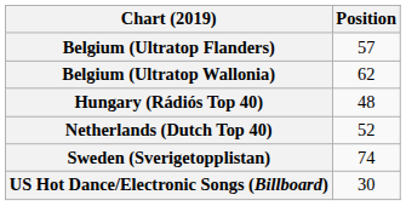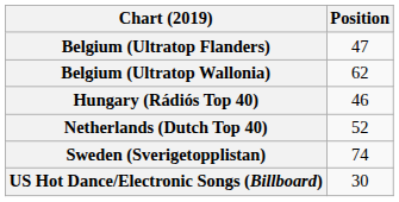Belgium (Ultratop Flanders) | Position: 57 -> 47
Hungary (Rádiós Top 40) | Position: 48 -> 46
